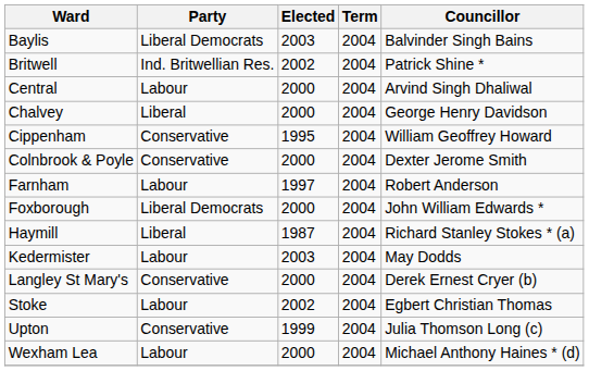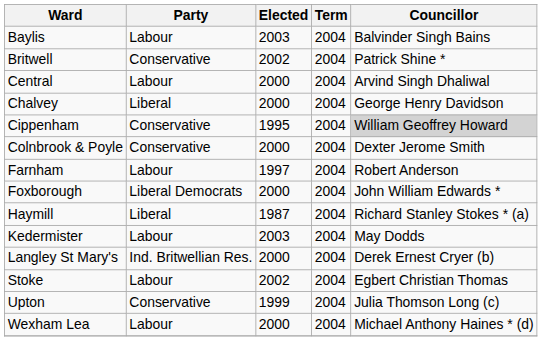Baylis | Party: Liberal Democrats -> Labour
Britwell | Party: Ind. Britwellian Res. -> Conservative
Cippenham | Councillor: no background -> lightgrey background
Langley St Mary's | Party: Conservative -> Ind. Britwellian Res.
